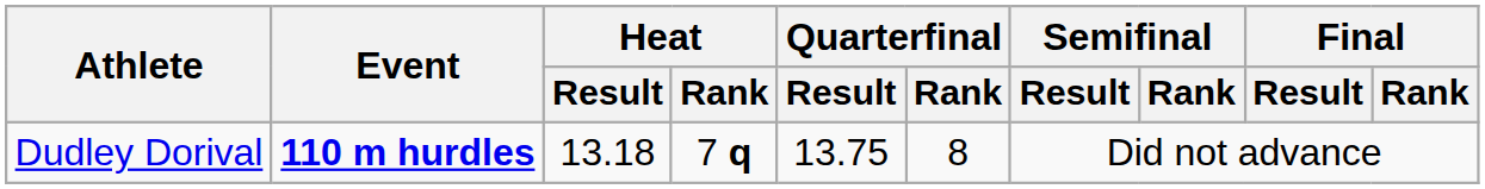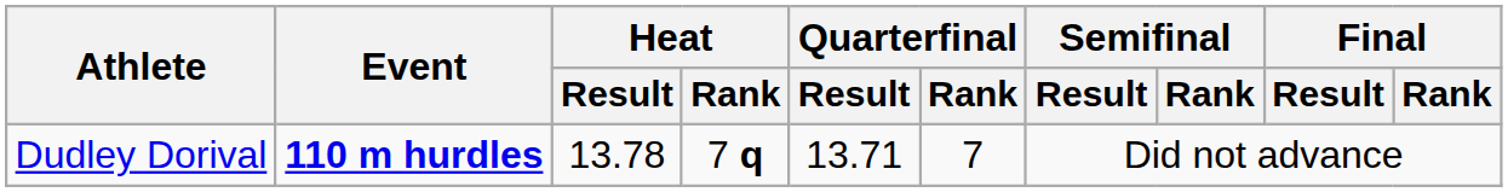Dudley Dorival | Heat / Result: 13.18 -> 13.78
Dudley Dorival | Quarterfinal / Result: 13.75 -> 13.71
Dudley Dorival | Quarterfinal / Rank: 8 -> 7
